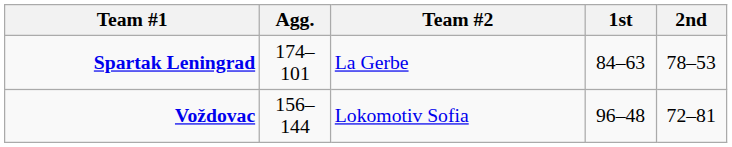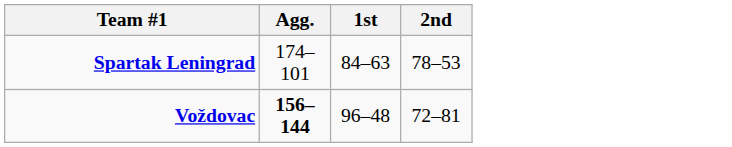- column: Team #2 | La Gerbe | Lokomotiv Sofia
Voždovac | Agg.: normal -> bold
